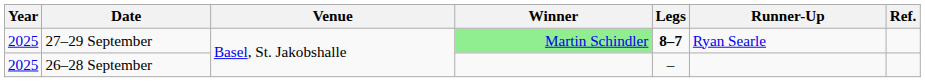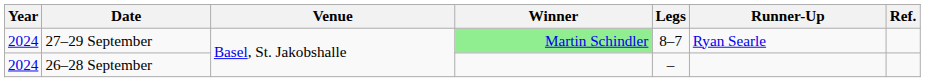27–29 September | Year: 2025 -> 2024
27–29 September | Legs: bold -> normal
26–28 September | Year: 2025 -> 2024
